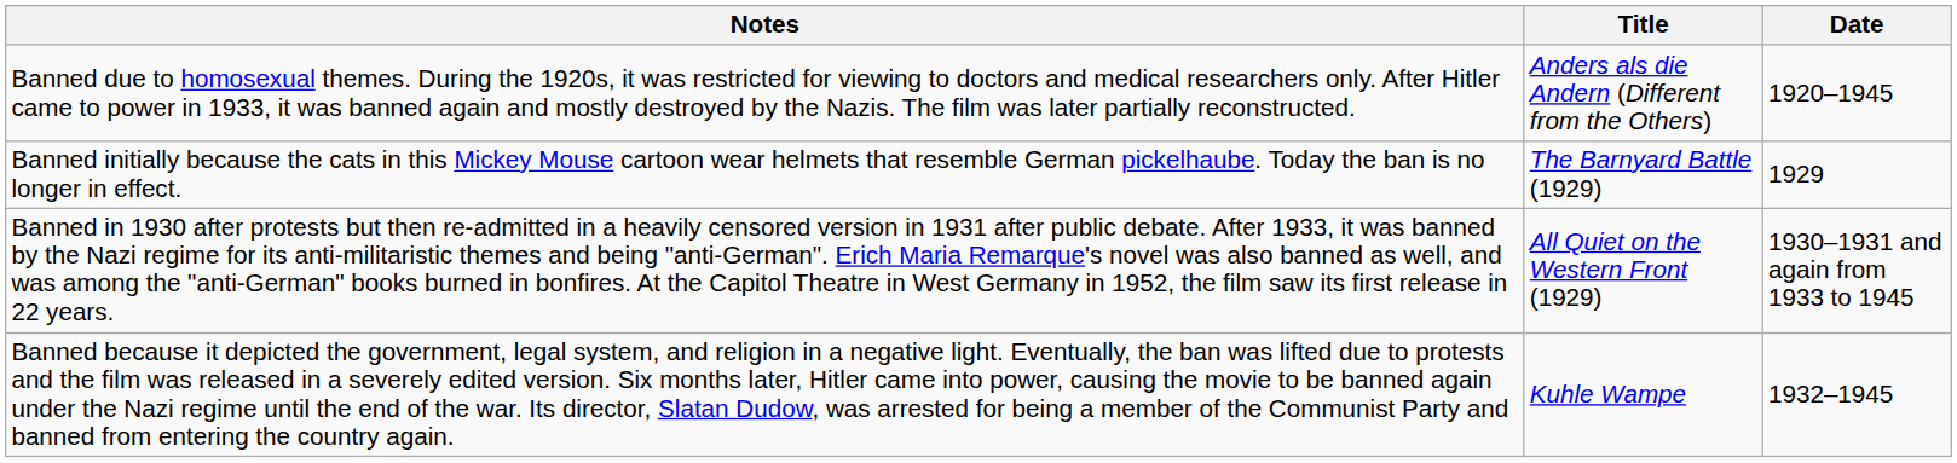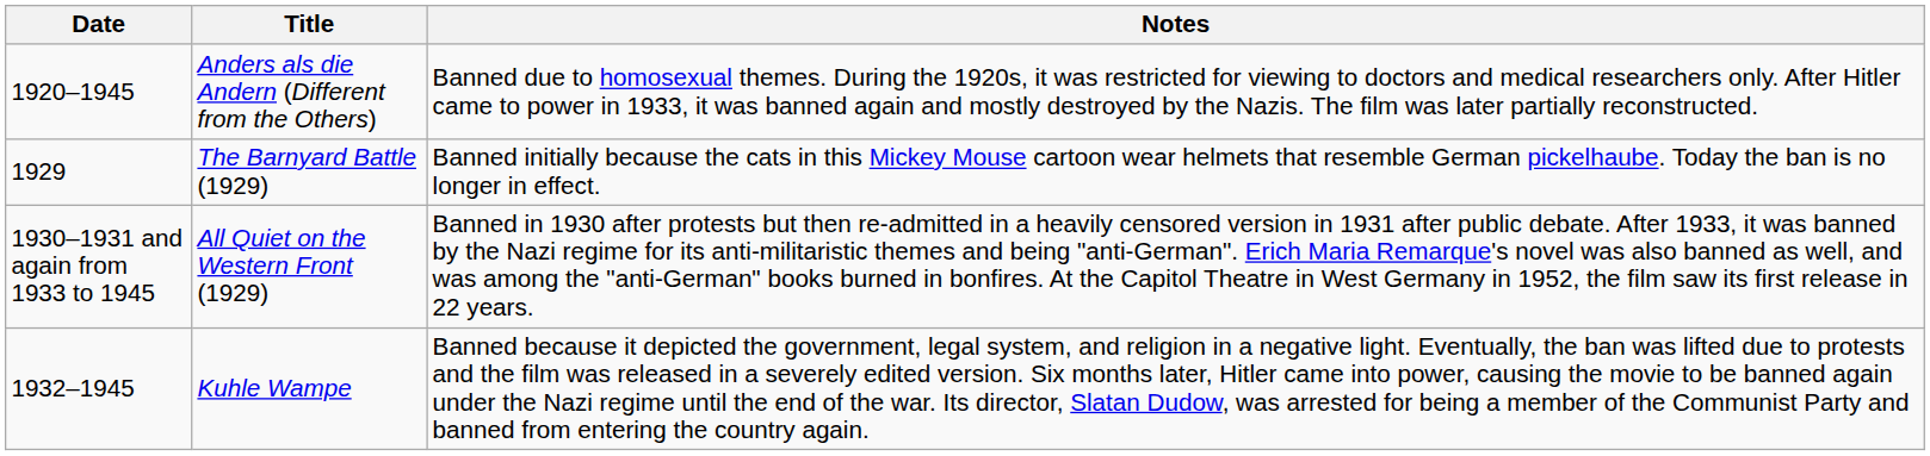columns swapped: Date <-> Notes
